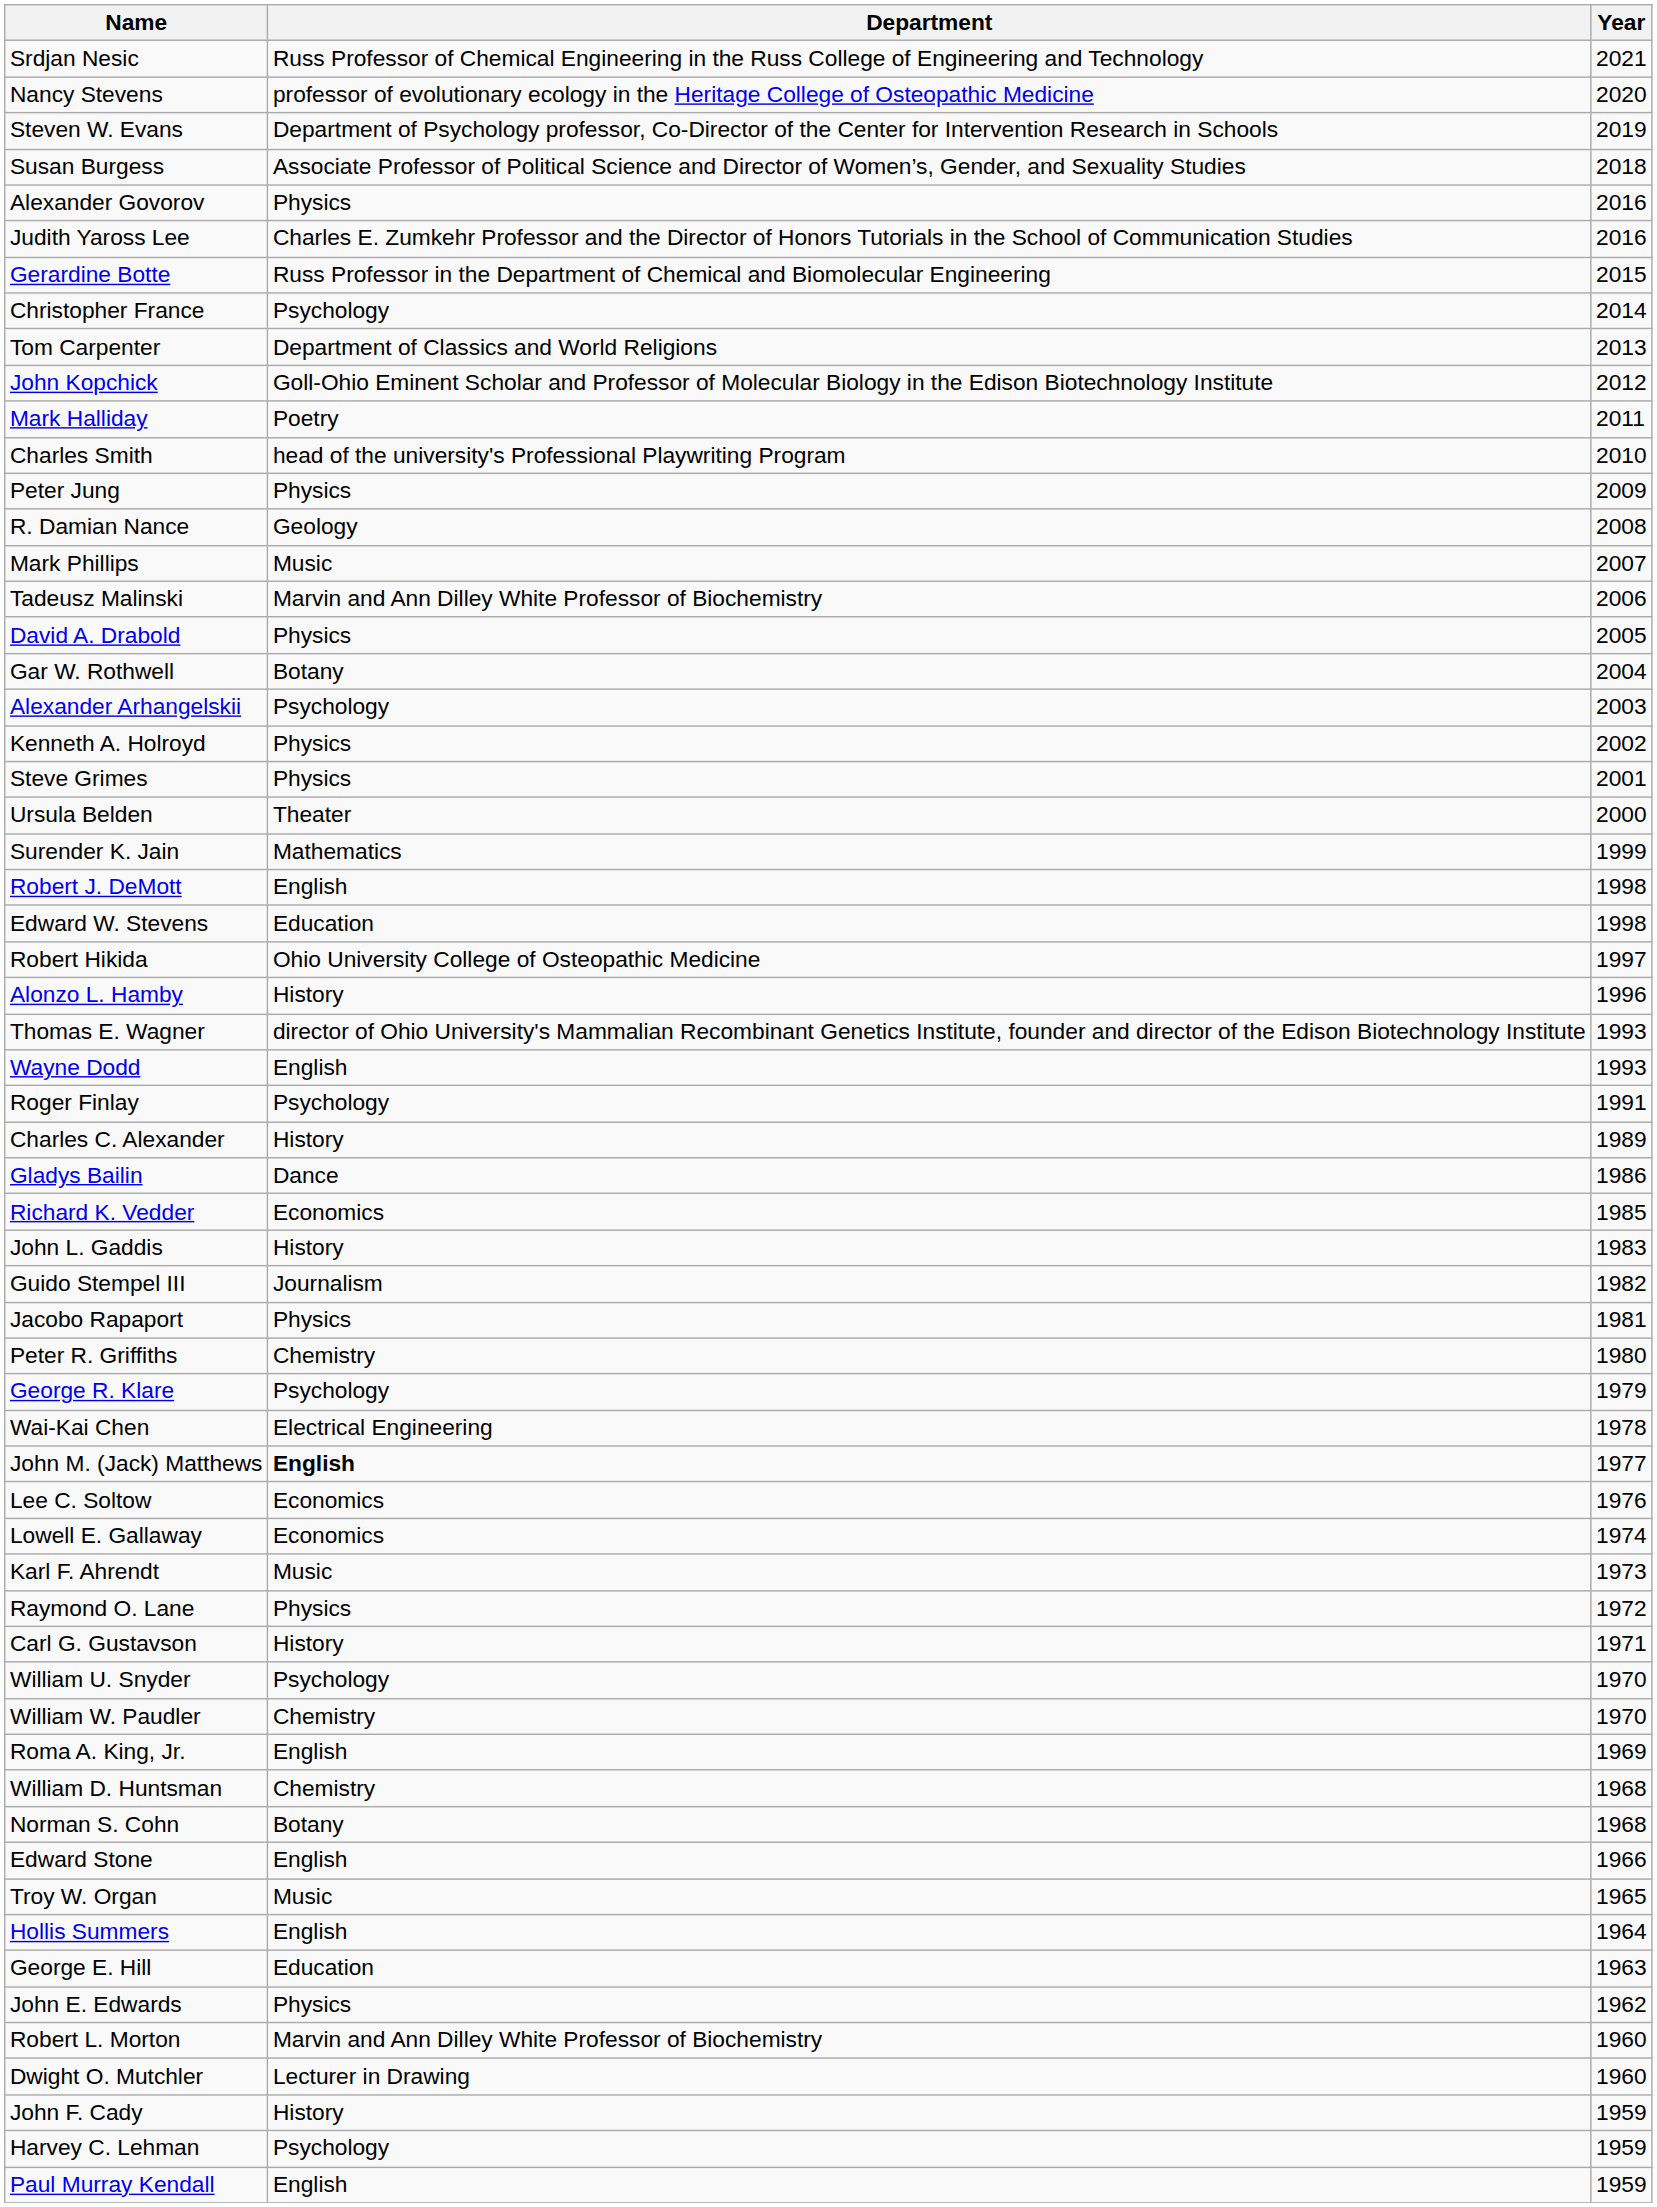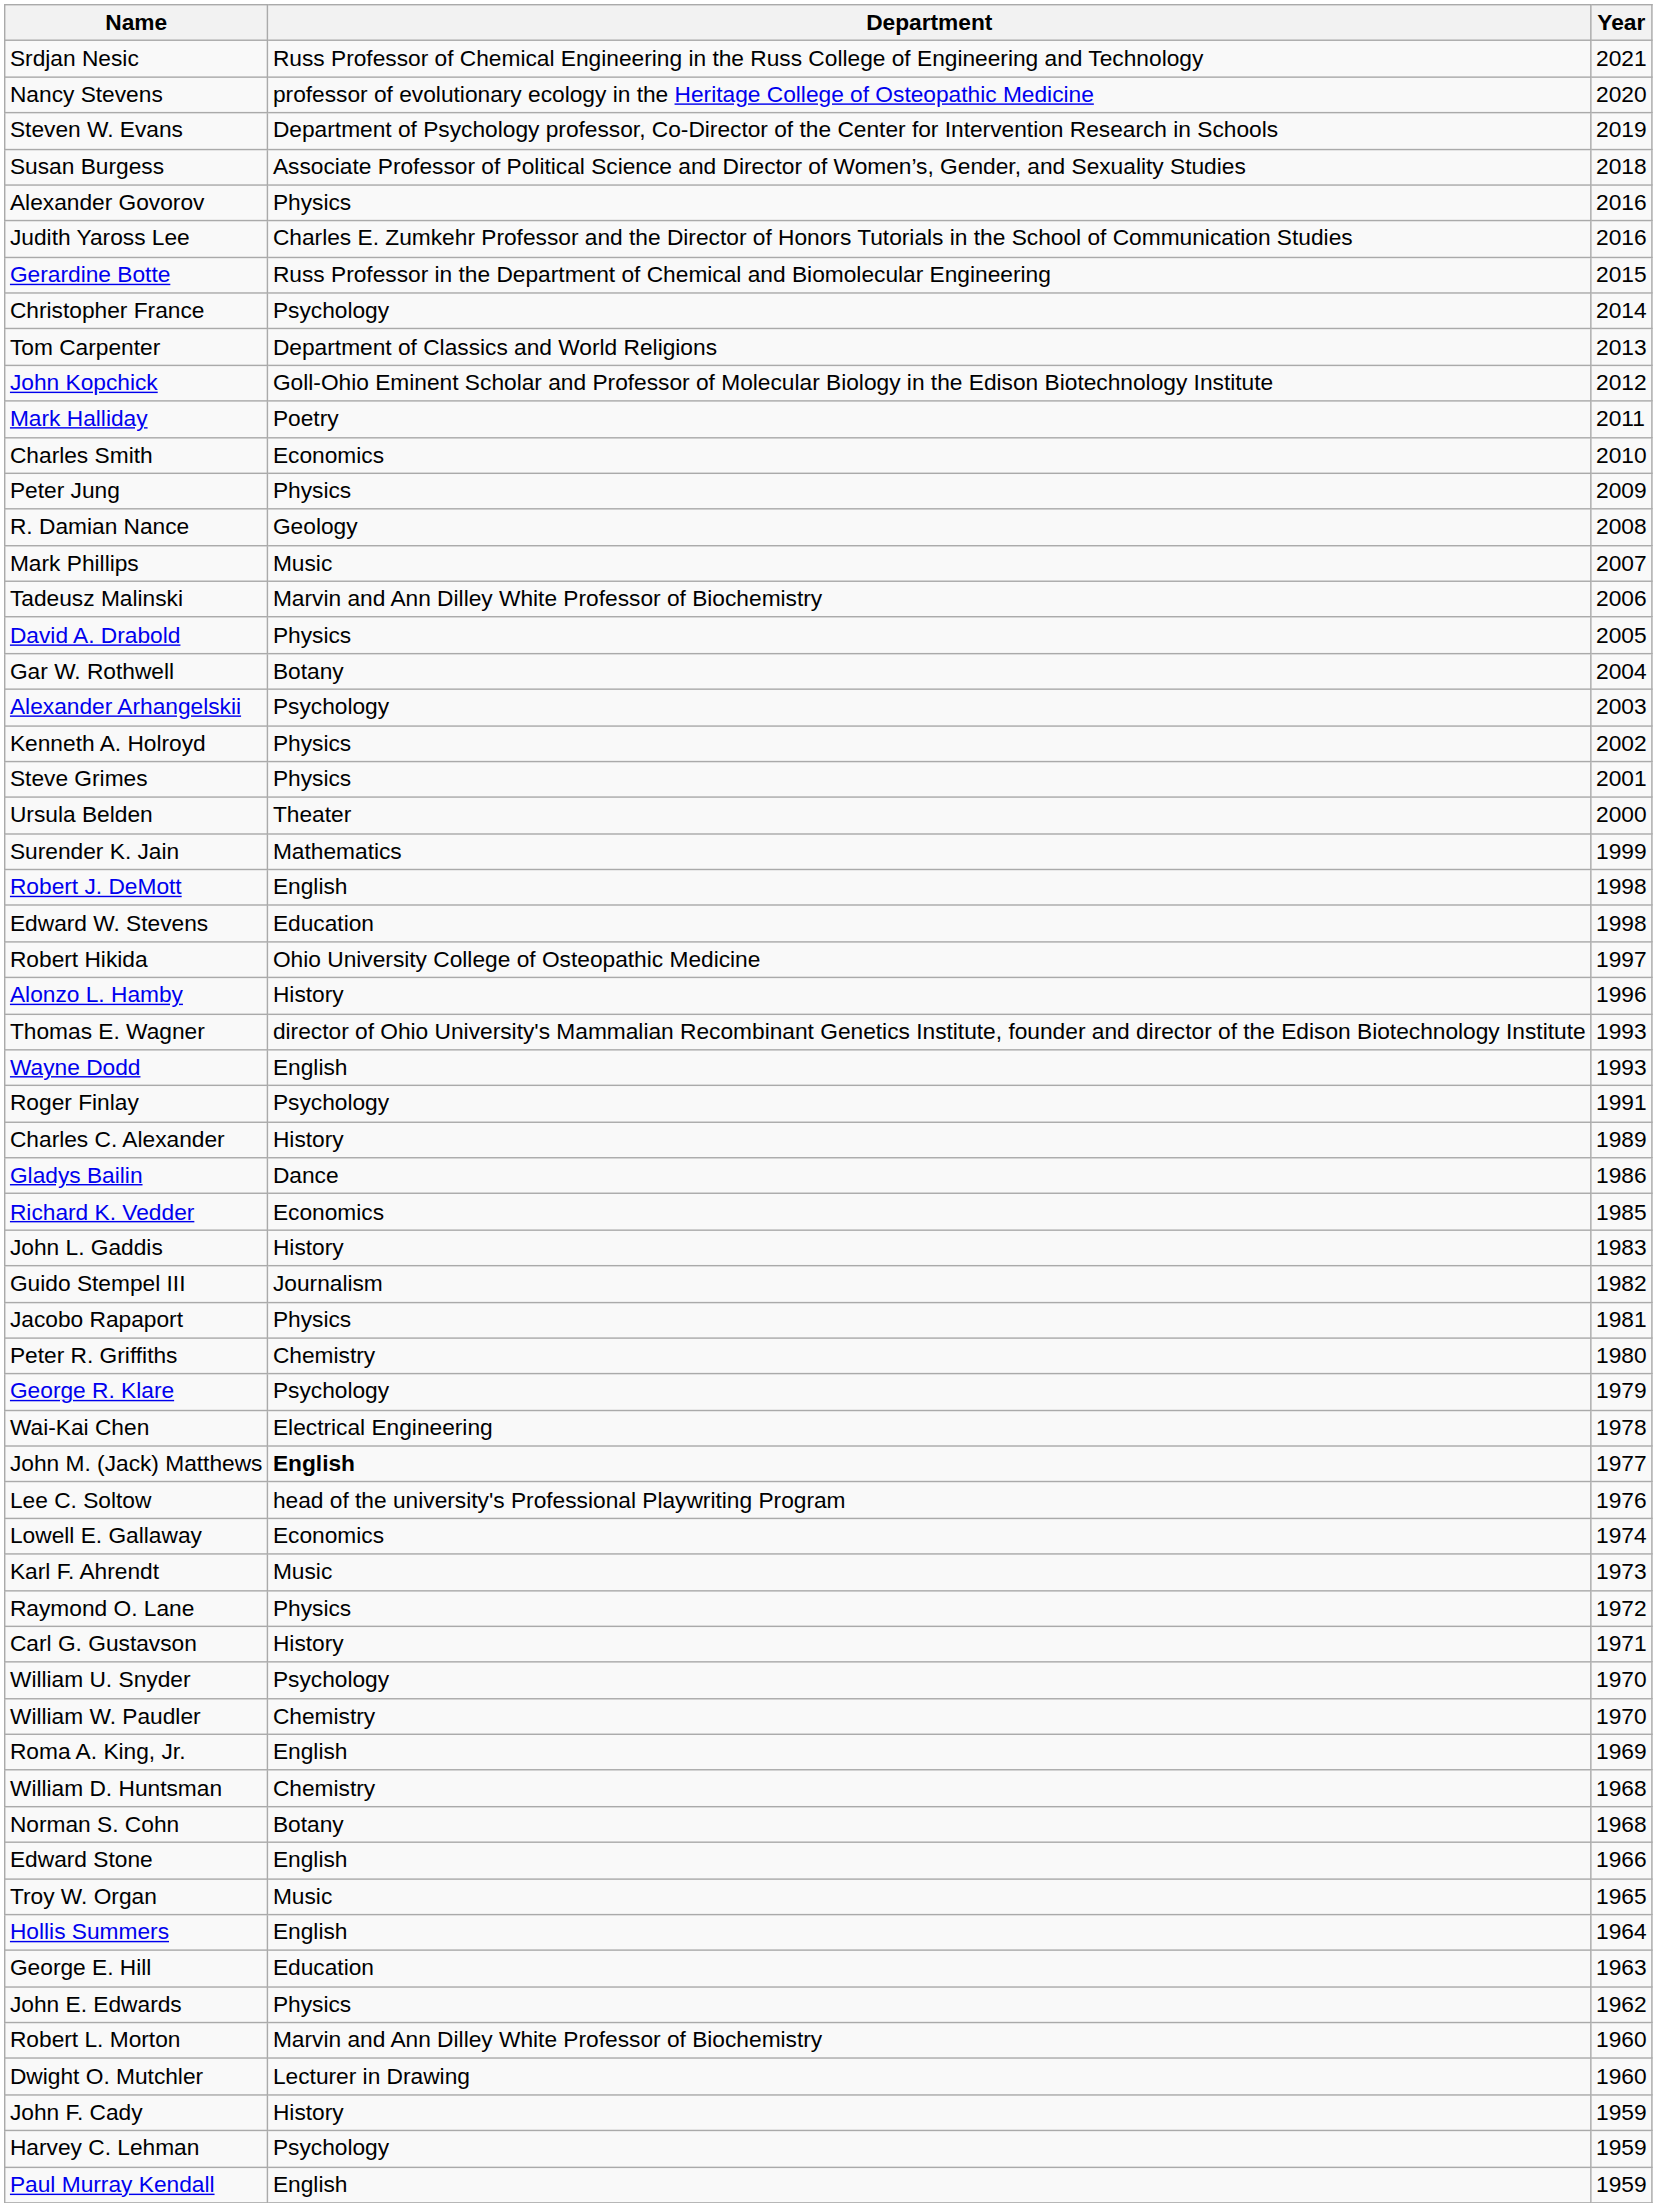Charles Smith | Department: head of the university's Professional Playwriting Program -> Economics
Lee C. Soltow | Department: Economics -> head of the university's Professional Playwriting Program
